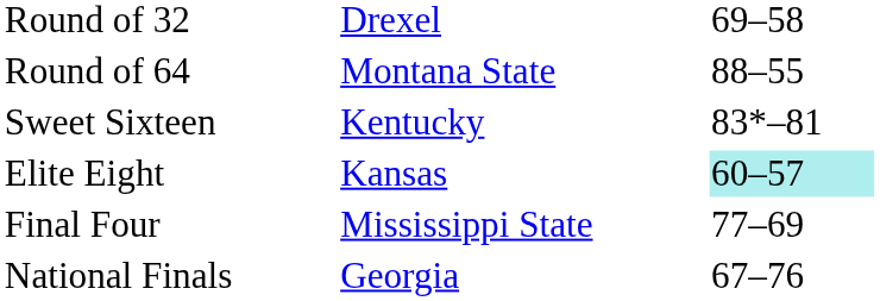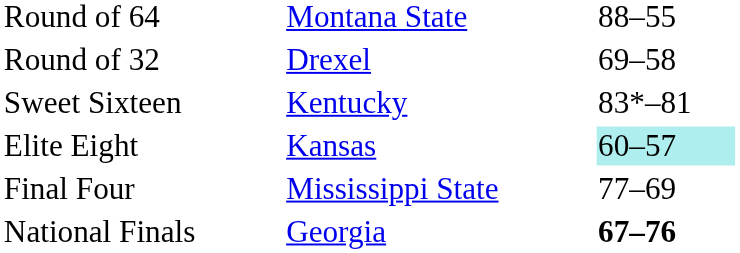rows swapped: Round of 64 <-> Round of 32
National Finals | column 3: normal -> bold
